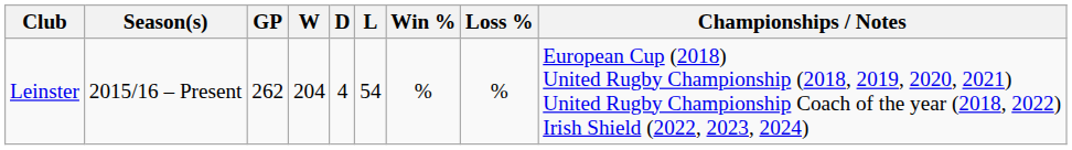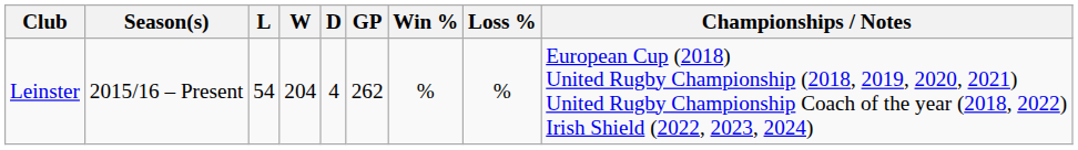columns swapped: GP <-> L
